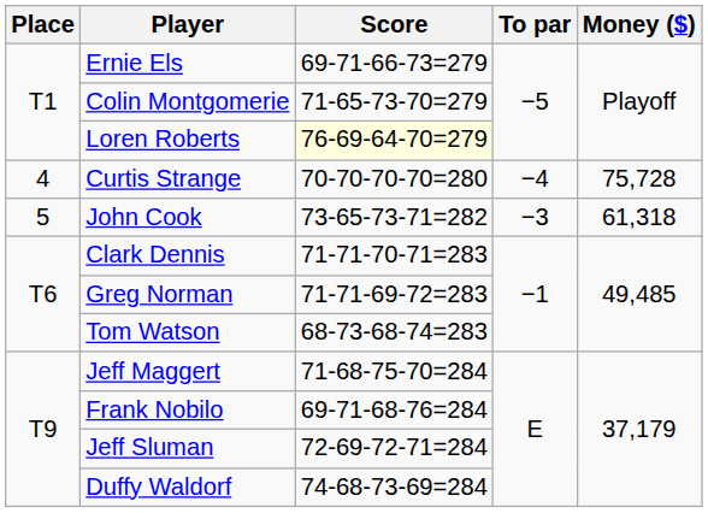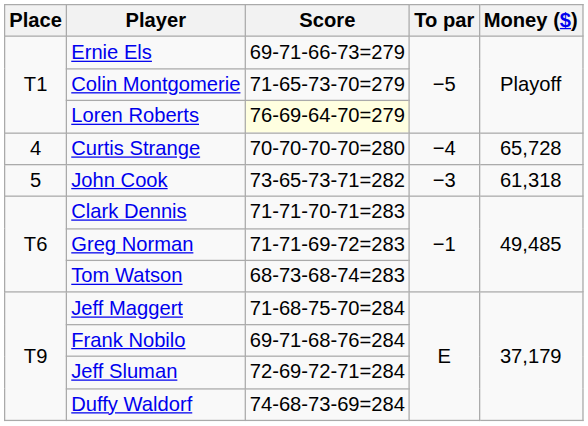Curtis Strange | Money ($): 75,728 -> 65,728
